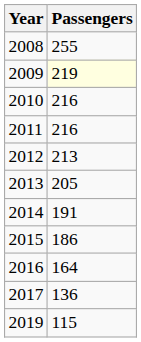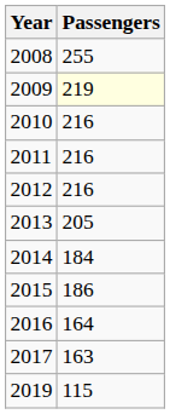2012 | Passengers: 213 -> 216
2014 | Passengers: 191 -> 184
2017 | Passengers: 136 -> 163
